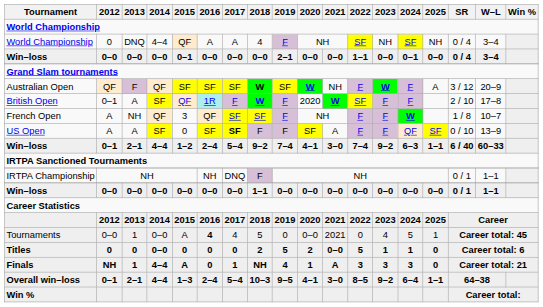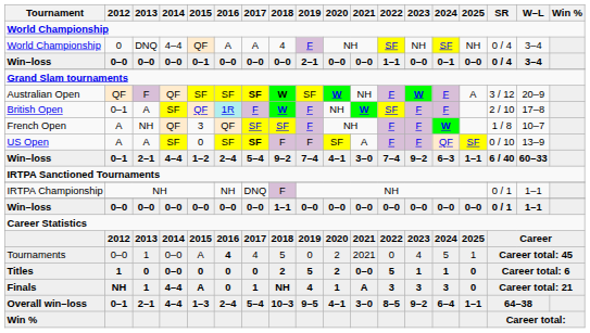Australian Open | 2017: normal -> bold
British Open | 2020: 2020 -> NH
Tournaments | 2020: 0–0 -> 2
Titles | 2012: 0 -> 1
